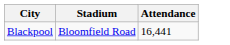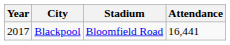+ column: Year | 2017
